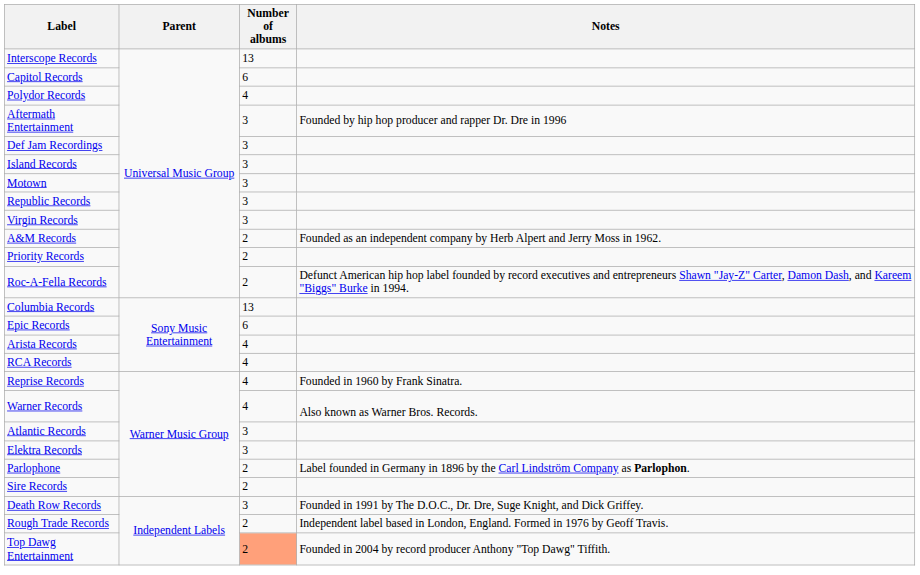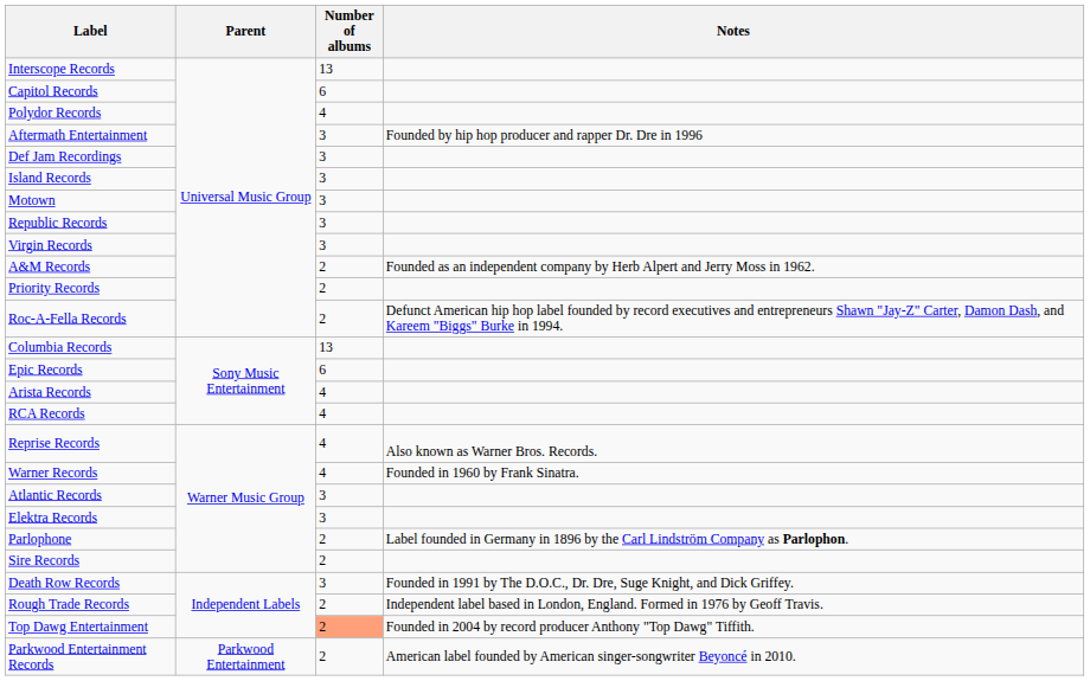Reprise Records | Notes: Founded in 1960 by Frank Sinatra. -> Also known as Warner Bros. Records.
Warner Records | Notes: Also known as Warner Bros. Records. -> Founded in 1960 by Frank Sinatra.
+ row: Parkwood Entertainment Records | Parkwood Entertainment | 2 | American label founded by American singer-songwriter Beyoncé in 2010.
